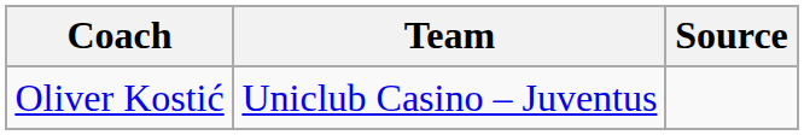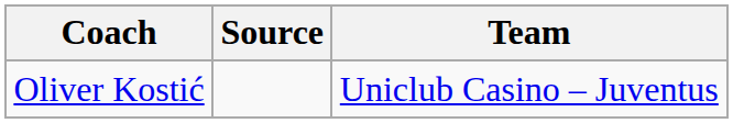columns swapped: Team <-> Source
